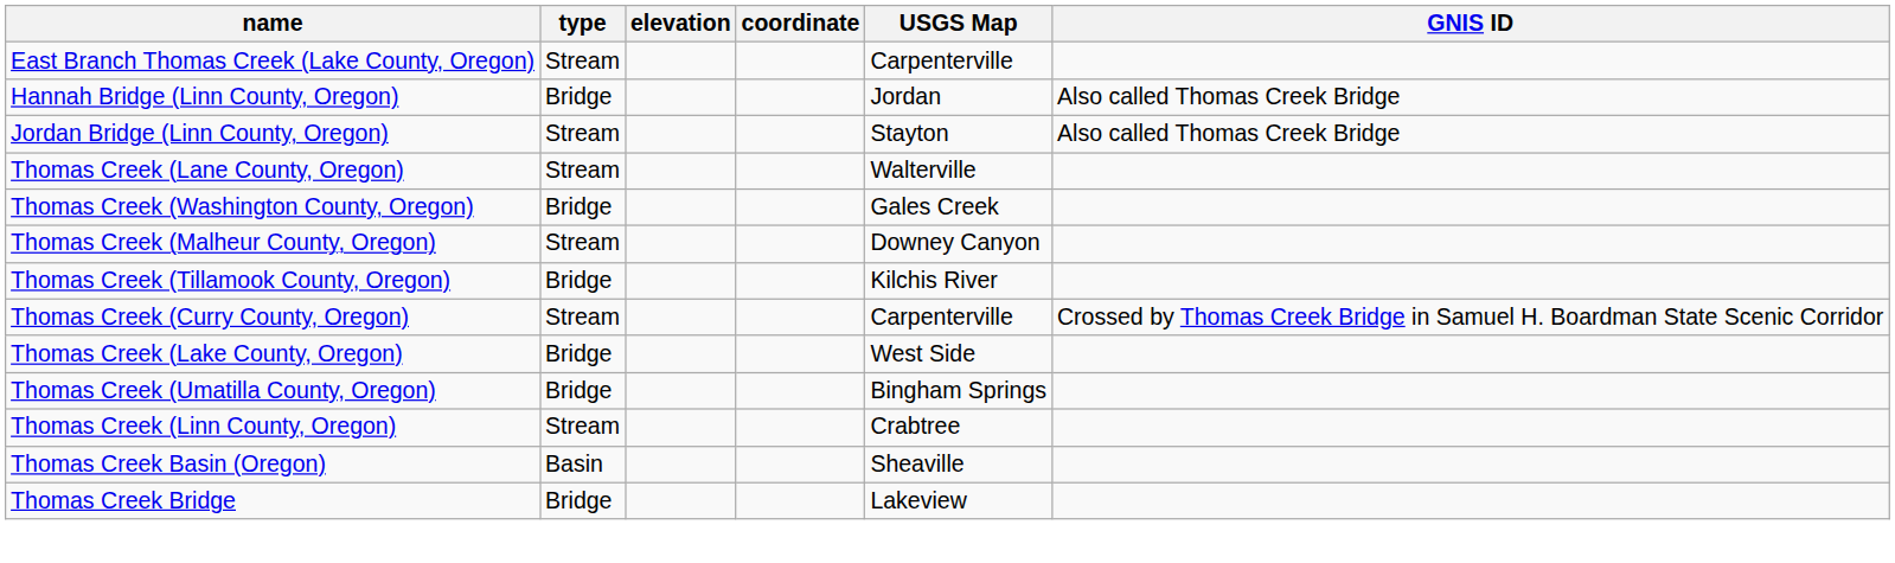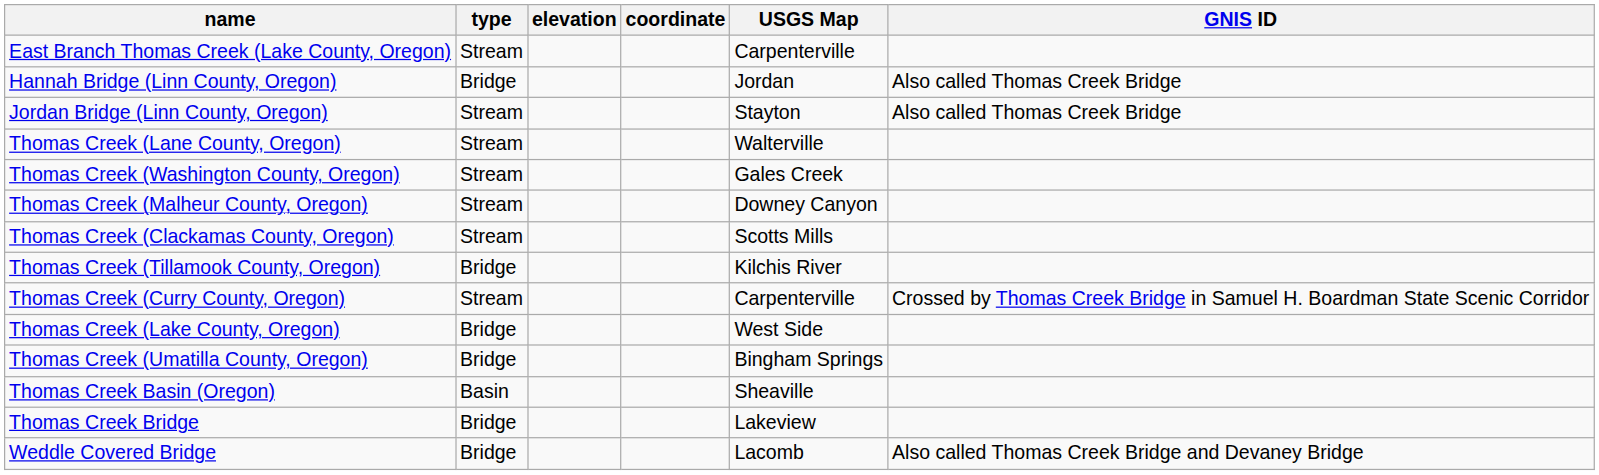Thomas Creek (Washington County, Oregon) | type: Bridge -> Stream
+ row: Thomas Creek (Clackamas County, Oregon) | Stream | Scotts Mills
- row: Thomas Creek (Linn County, Oregon) | Stream | Crabtree
+ row: Weddle Covered Bridge | Bridge | Lacomb | Also called Thomas Creek Bridge and Devaney Bridge
